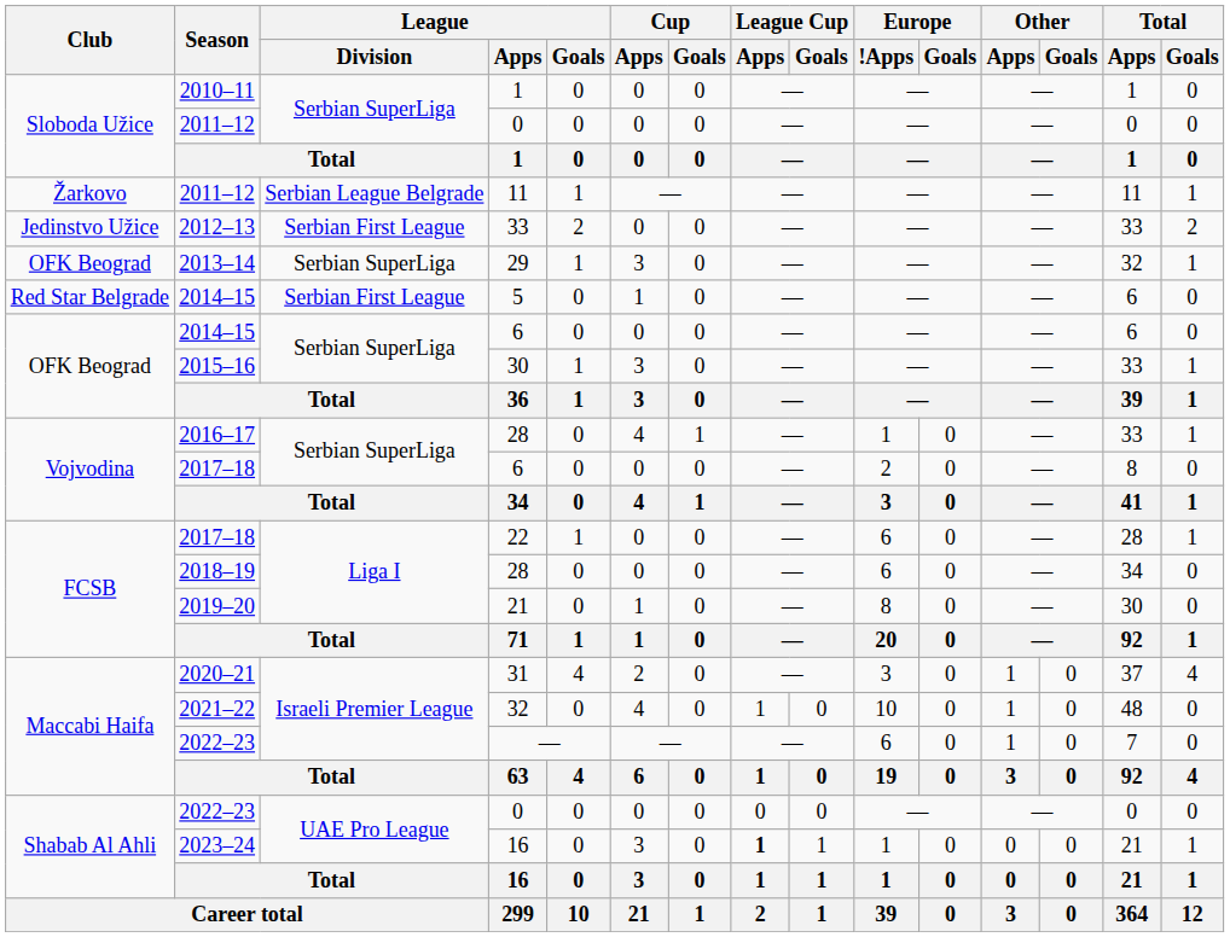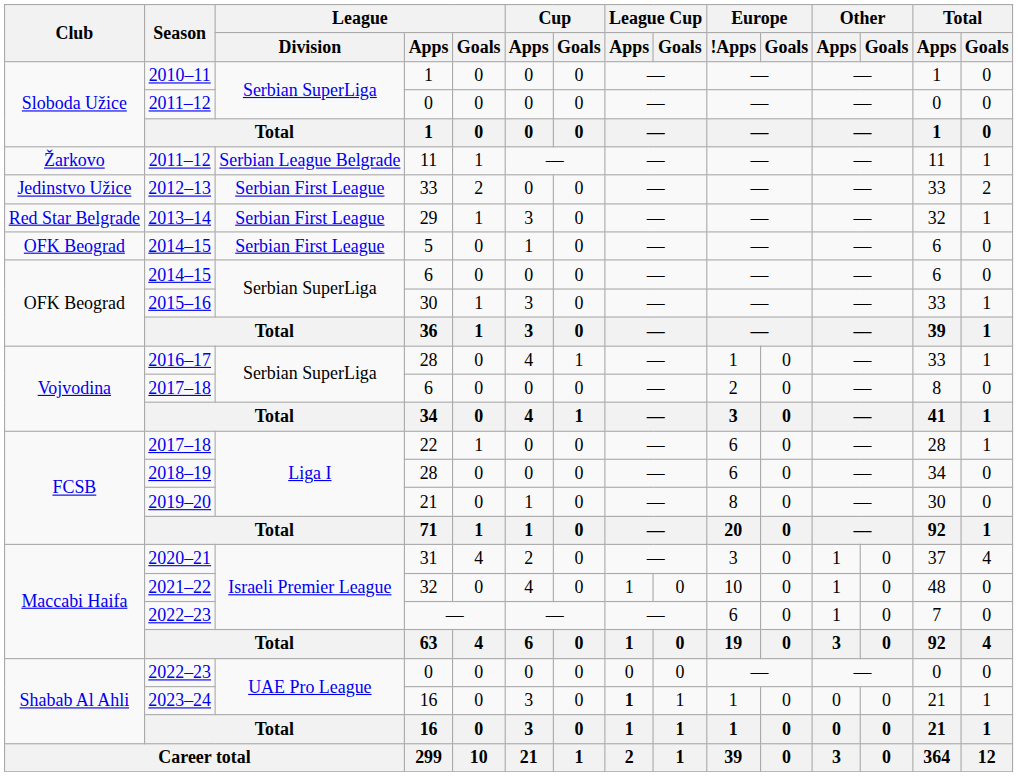29 | Club: OFK Beograd -> Red Star Belgrade
29 | League / Division: Serbian SuperLiga -> Serbian First League
5 | Club: Red Star Belgrade -> OFK Beograd
